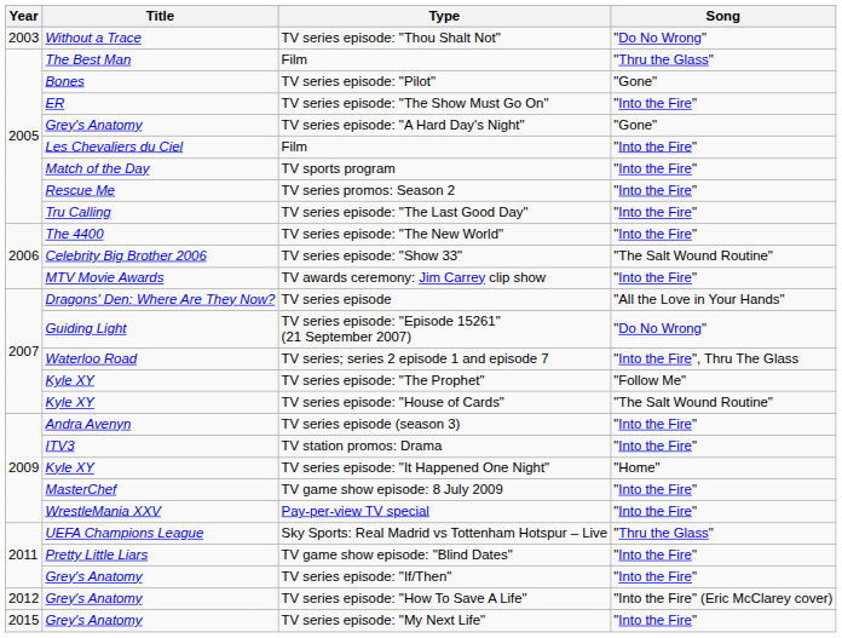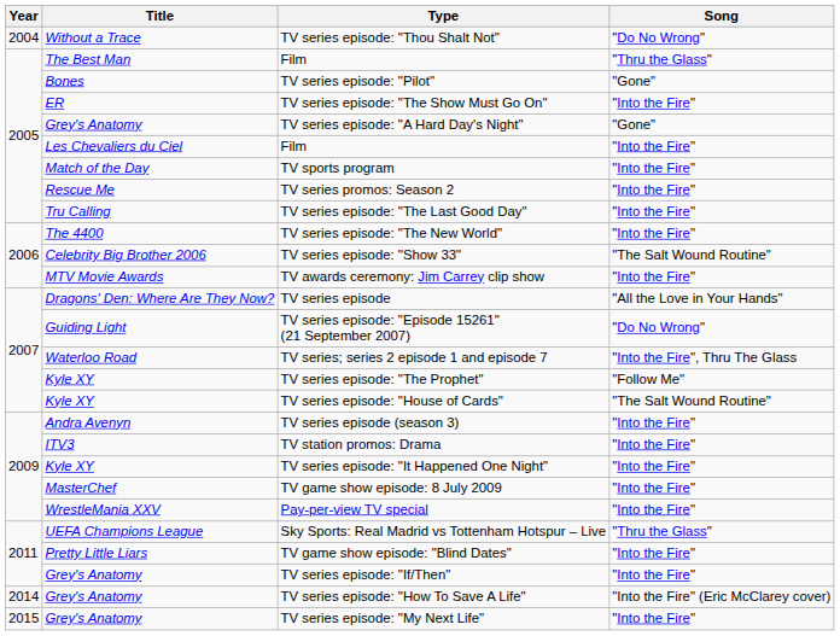TV series episode: "Thou Shalt Not" | Year: 2003 -> 2004
TV series episode: "It Happened One Night" | Song: "Home" -> "Into the Fire"
TV series episode: "How To Save A Life" | Year: 2012 -> 2014
